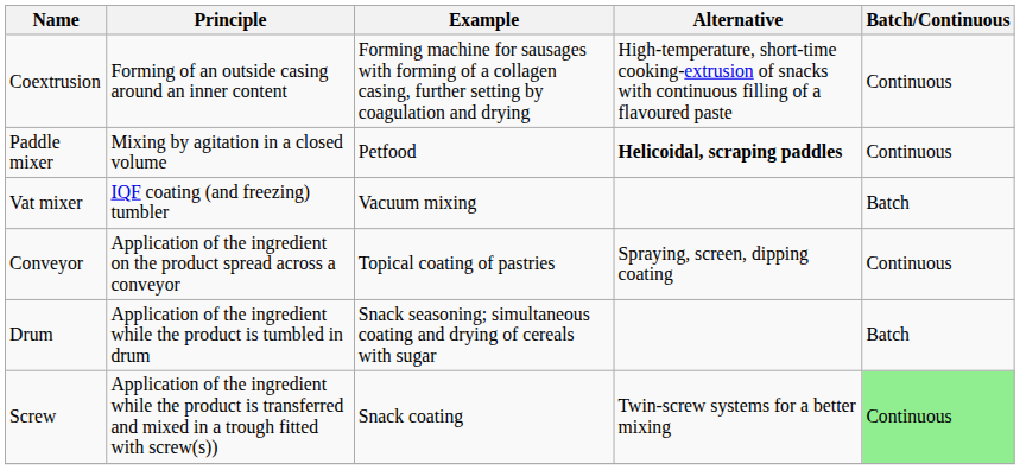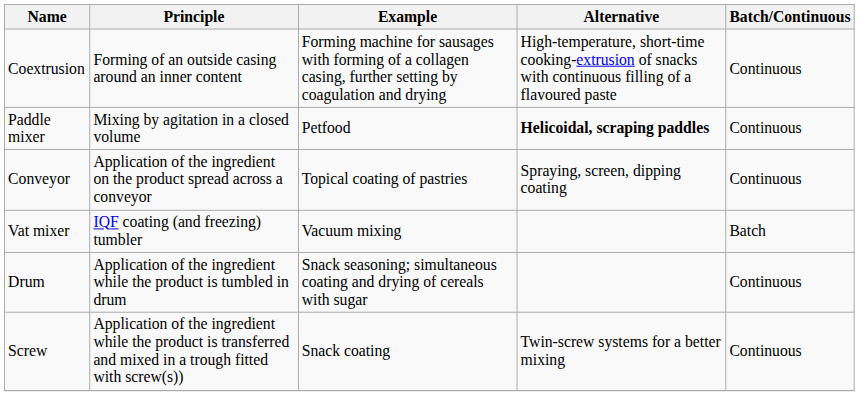rows swapped: Vat mixer <-> Conveyor
Drum | Batch/Continuous: Batch -> Continuous
Screw | Batch/Continuous: lightgreen background -> no background
